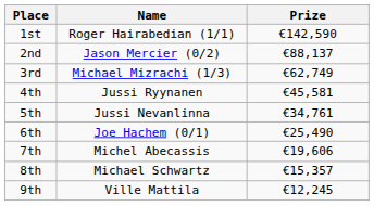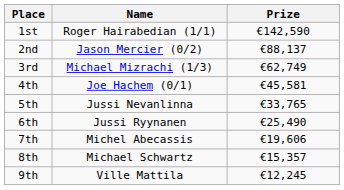4th | Name: Jussi Ryynanen -> Joe Hachem (0/1)
5th | Prize: €34,761 -> €33,765
6th | Name: Joe Hachem (0/1) -> Jussi Ryynanen
